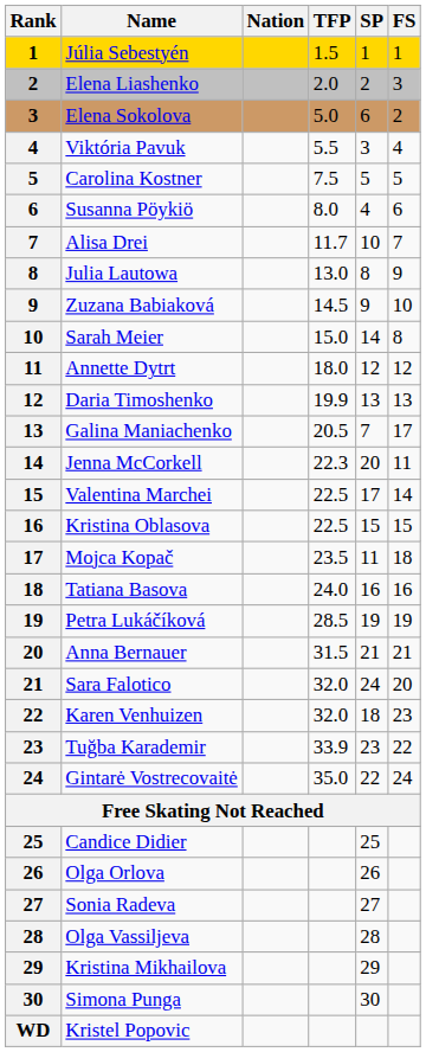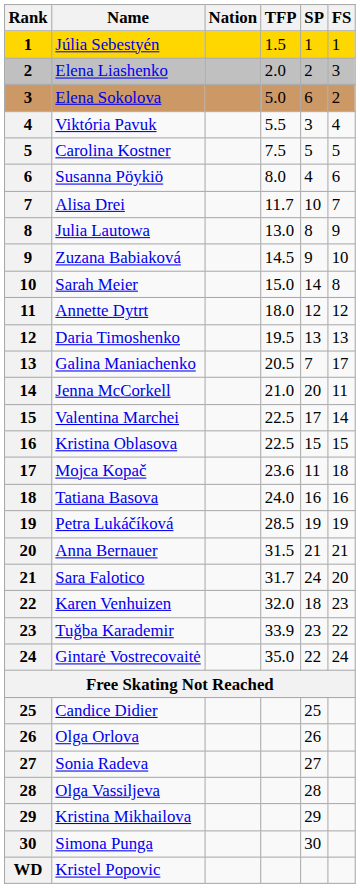Daria Timoshenko | TFP: 19.9 -> 19.5
Jenna McCorkell | TFP: 22.3 -> 21.0
Mojca Kopač | TFP: 23.5 -> 23.6
Sara Falotico | TFP: 32.0 -> 31.7
